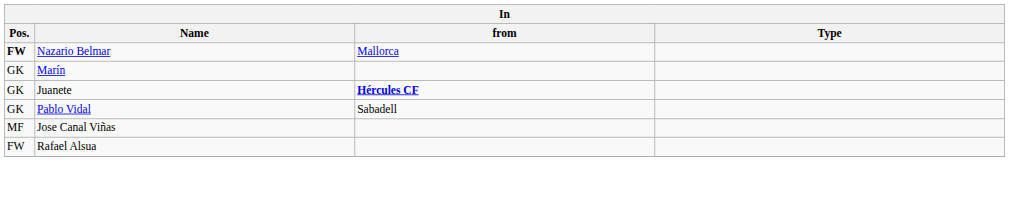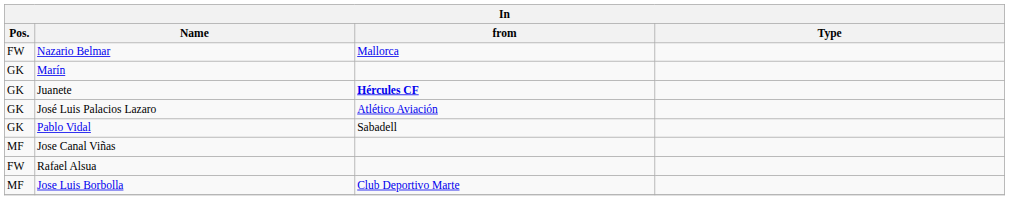Nazario Belmar | Pos.: bold -> normal
+ row: GK | José Luis Palacios Lazaro | Atlético Aviación
+ row: MF | Jose Luis Borbolla | Club Deportivo Marte
